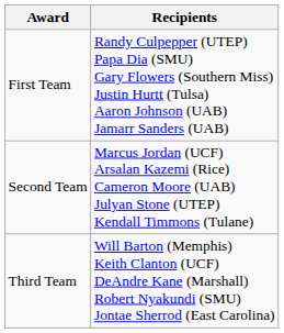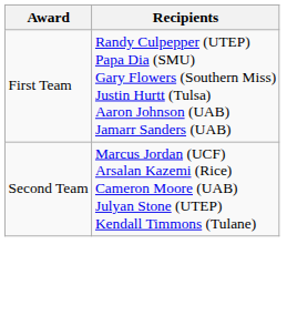- row: Third Team | Will Barton (Memphis) Keith Clanton (UCF) DeAndre Kane (Marshall) Robert Nyakundi (SMU) Jontae Sherrod (East Carolina)
